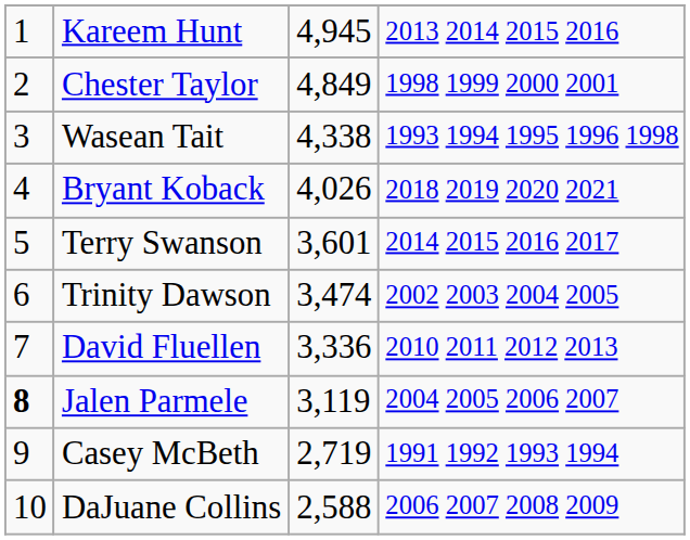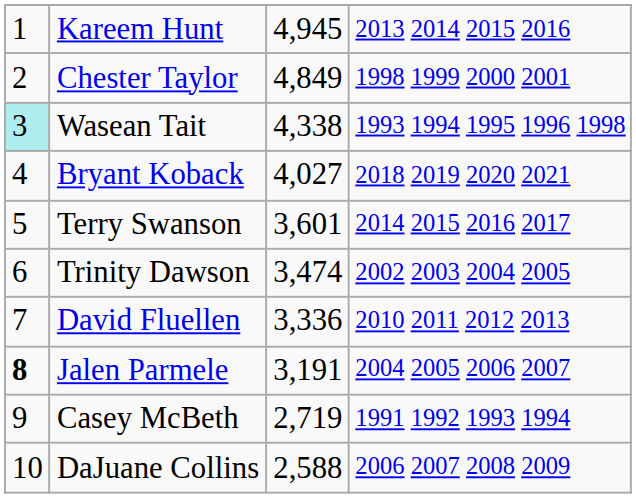Wasean Tait | column 1: no background -> paleturquoise background
Bryant Koback | column 3: 4,026 -> 4,027
Jalen Parmele | column 3: 3,119 -> 3,191
